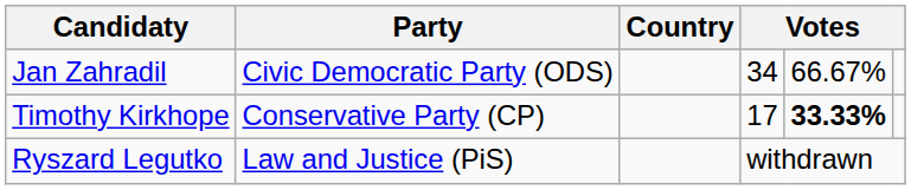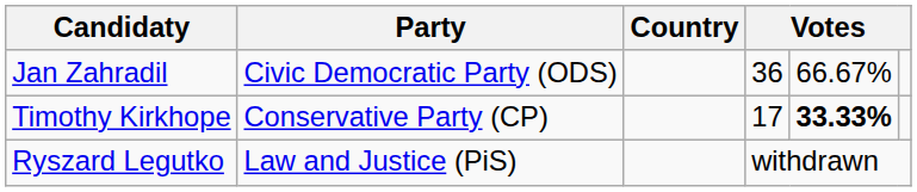Jan Zahradil | column 4: 34 -> 36
